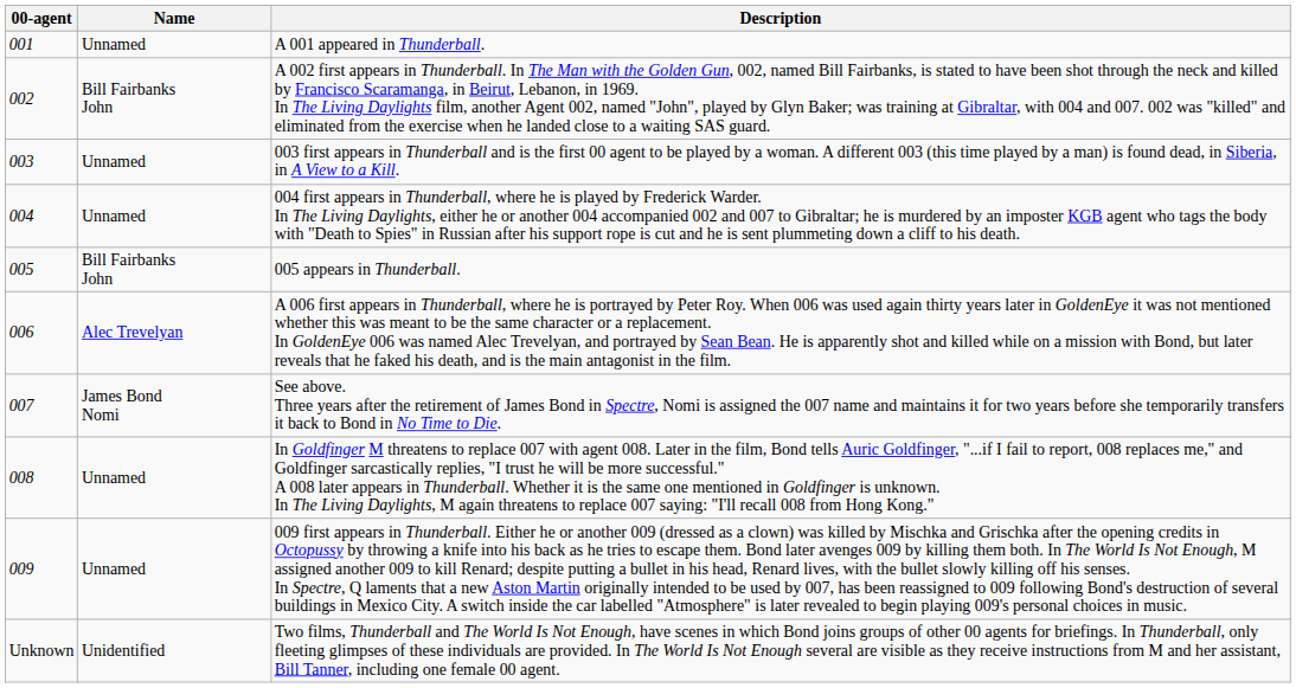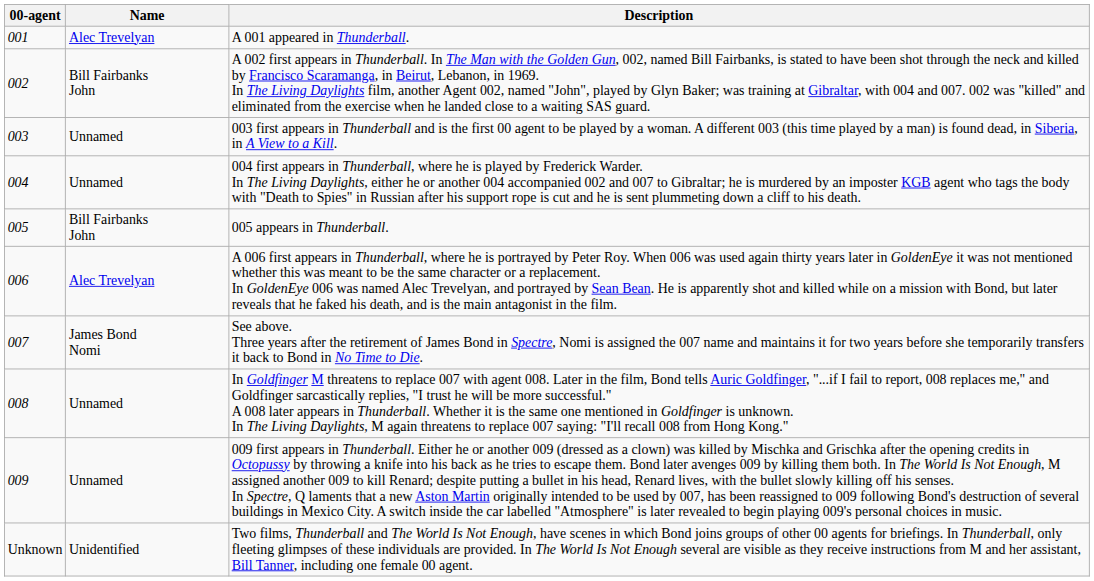A 001 appeared in Thunderball. | Name: Unnamed -> Alec Trevelyan
